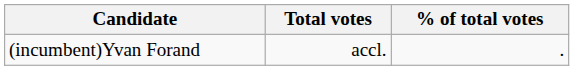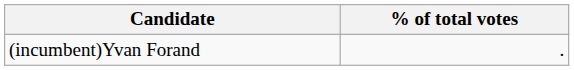- column: Total votes | accl.
